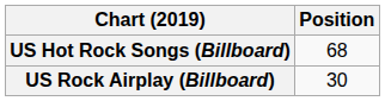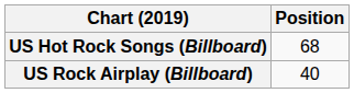US Rock Airplay (Billboard) | Position: 30 -> 40
